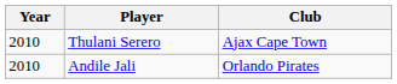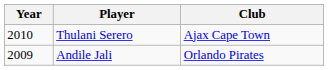Andile Jali | Year: 2010 -> 2009
